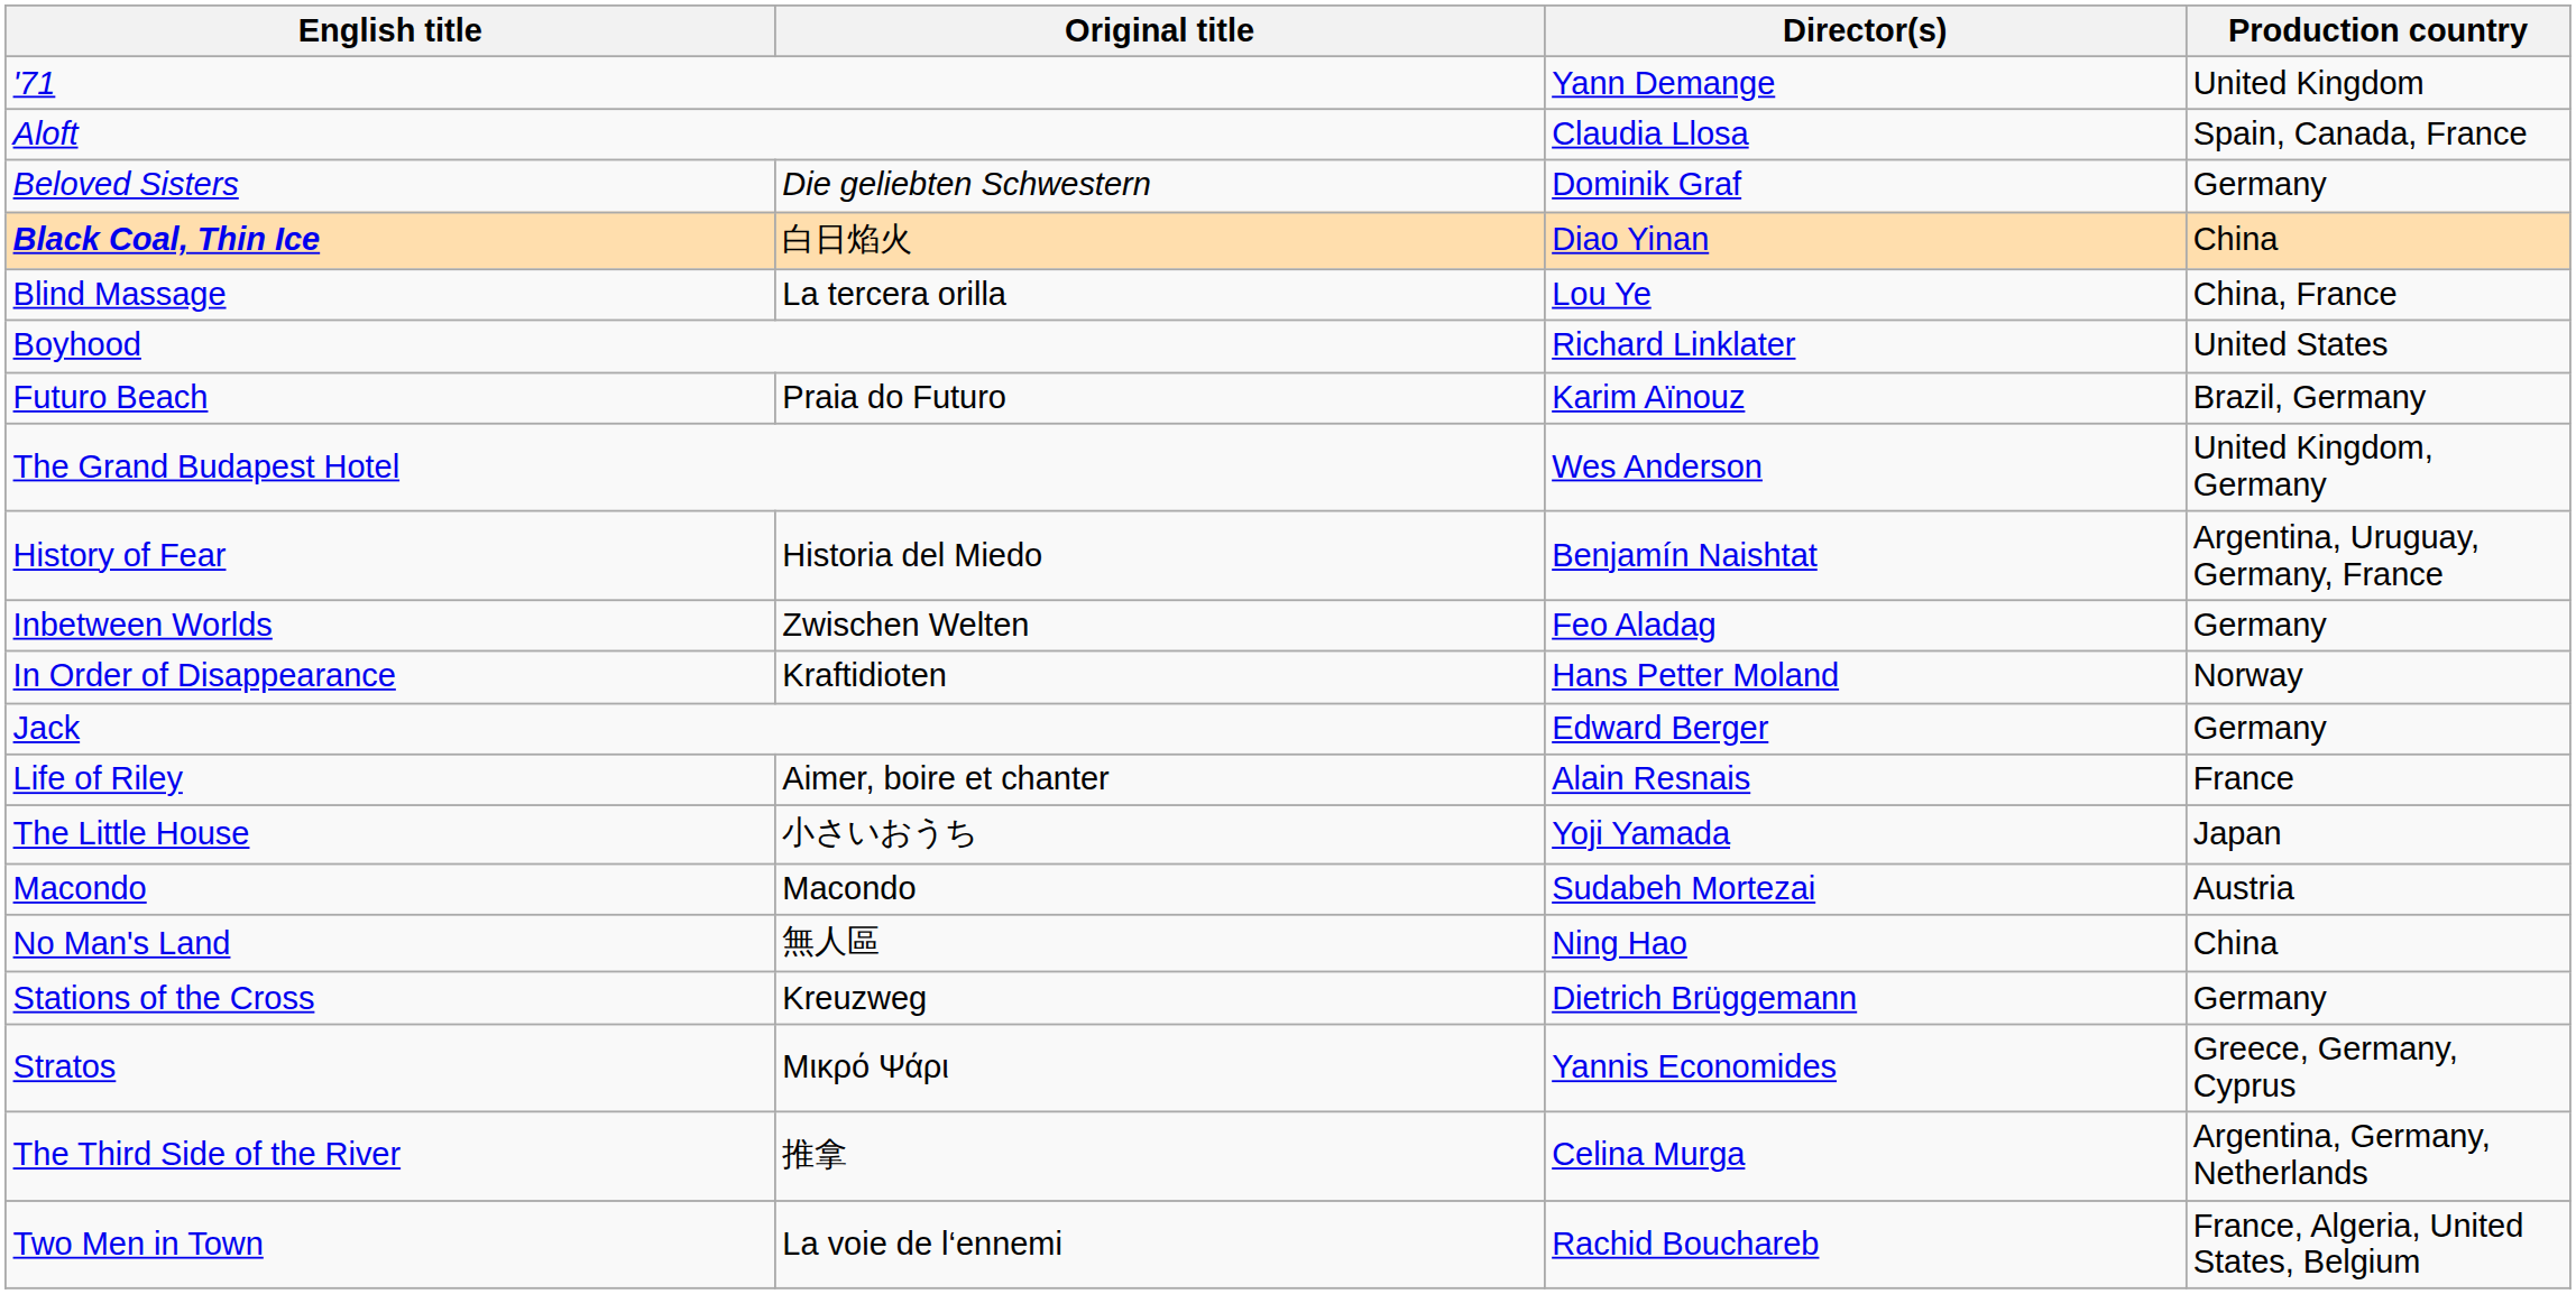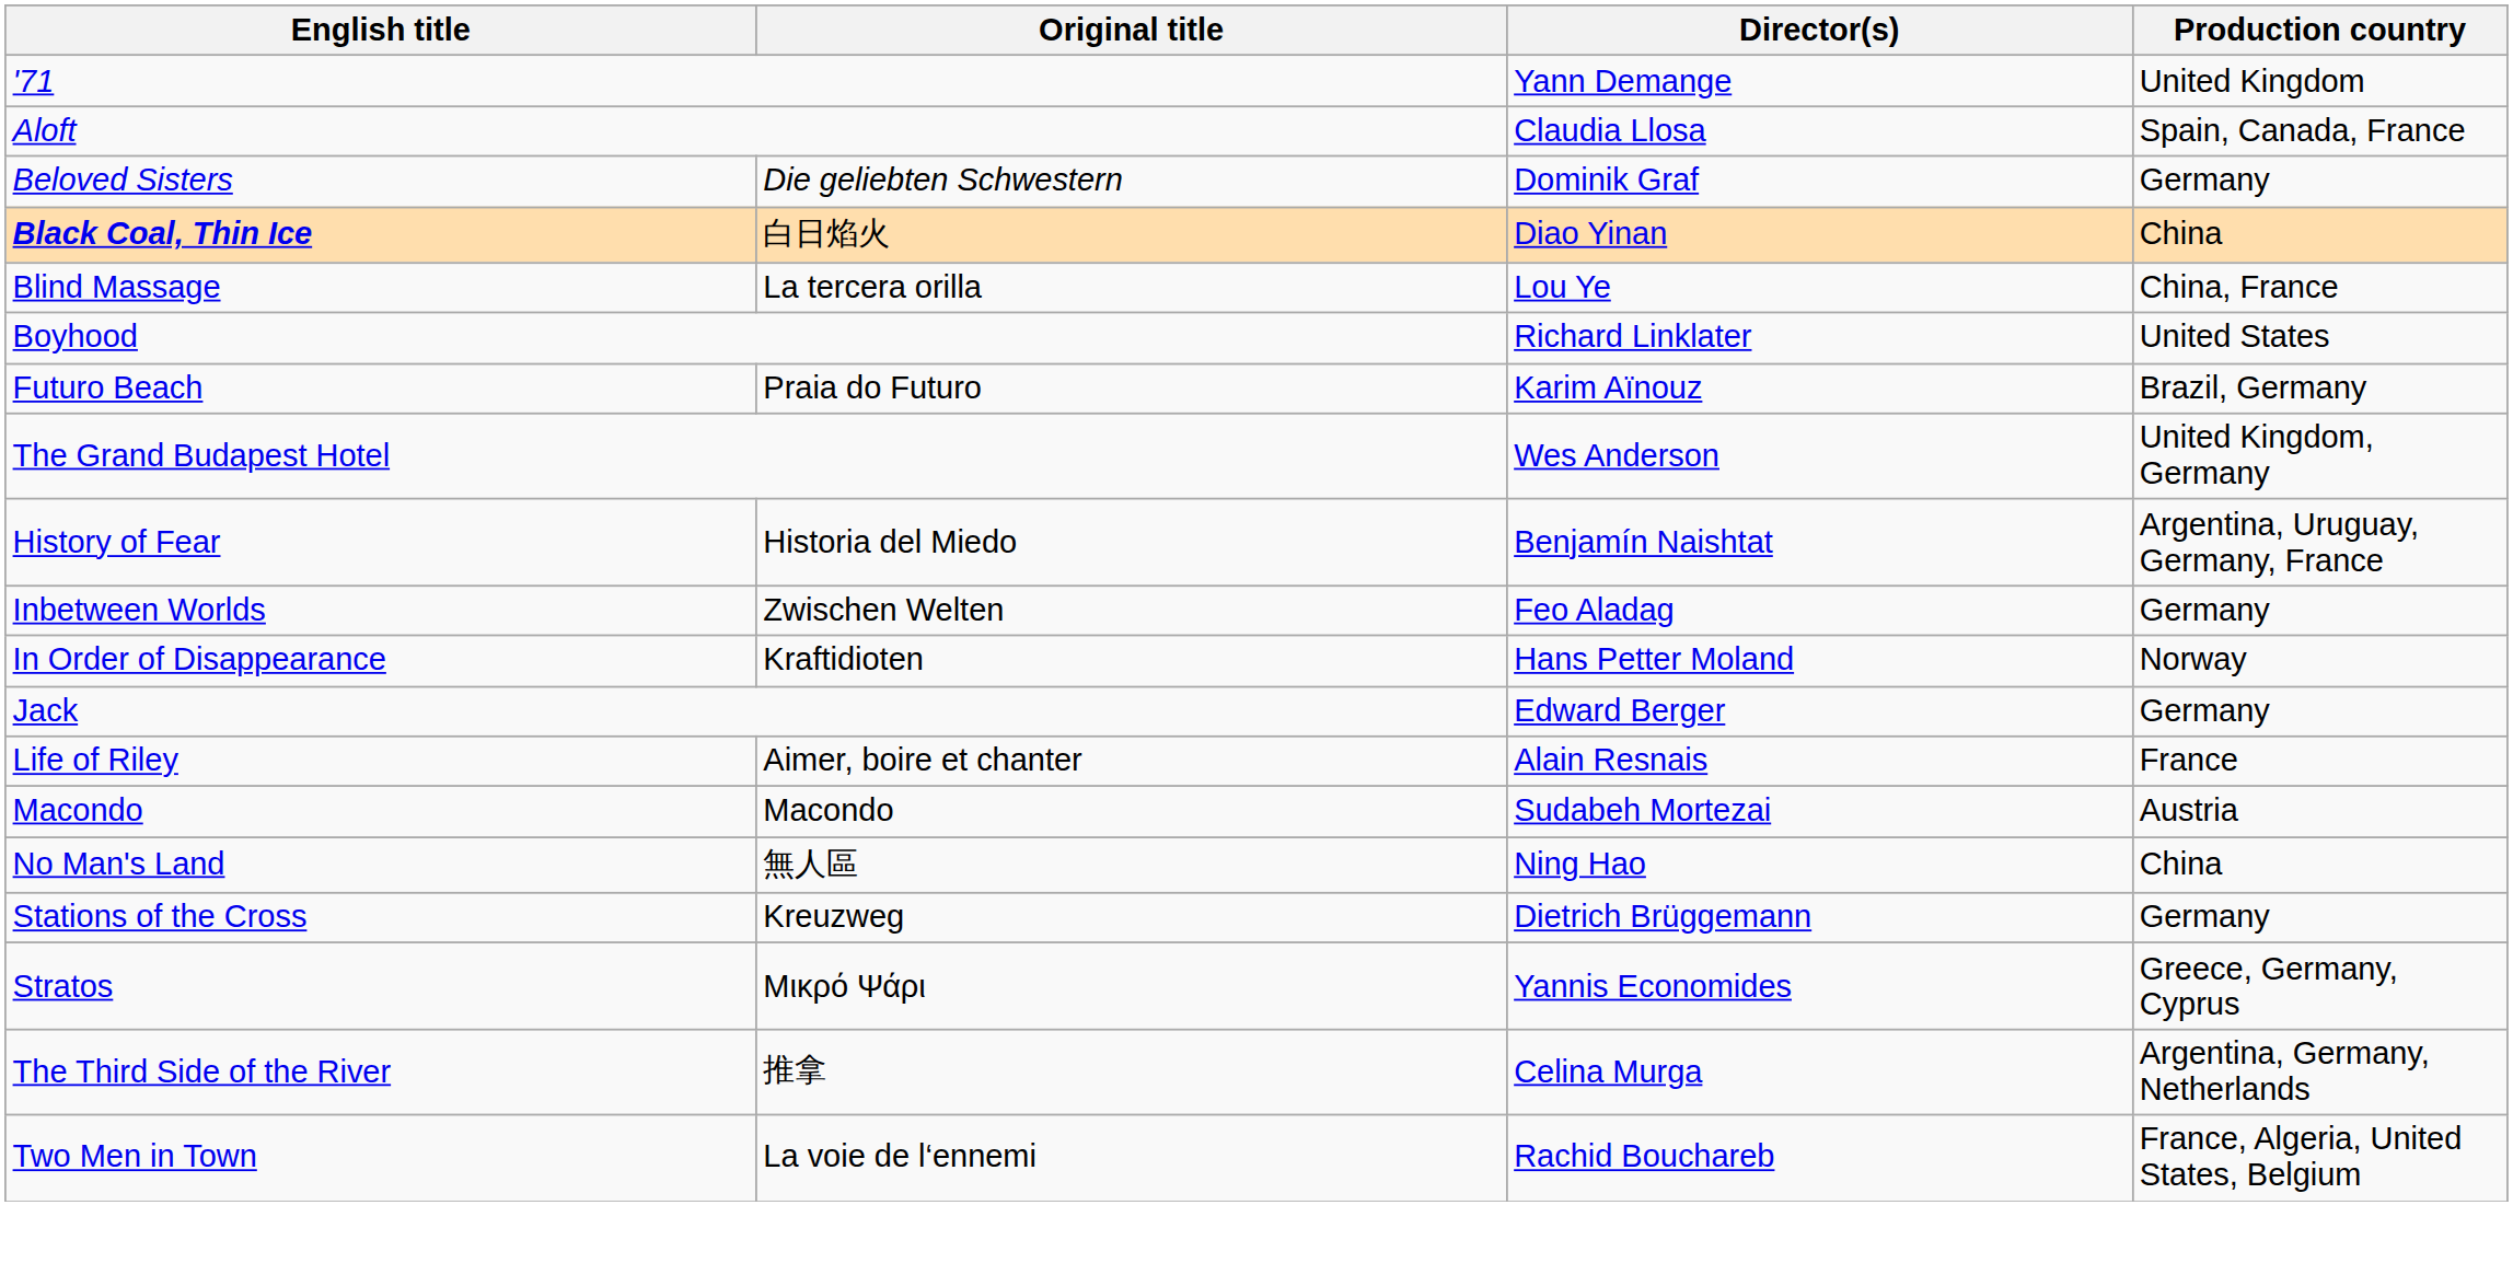- row: The Little House | 小さいおうち | Yoji Yamada | Japan
